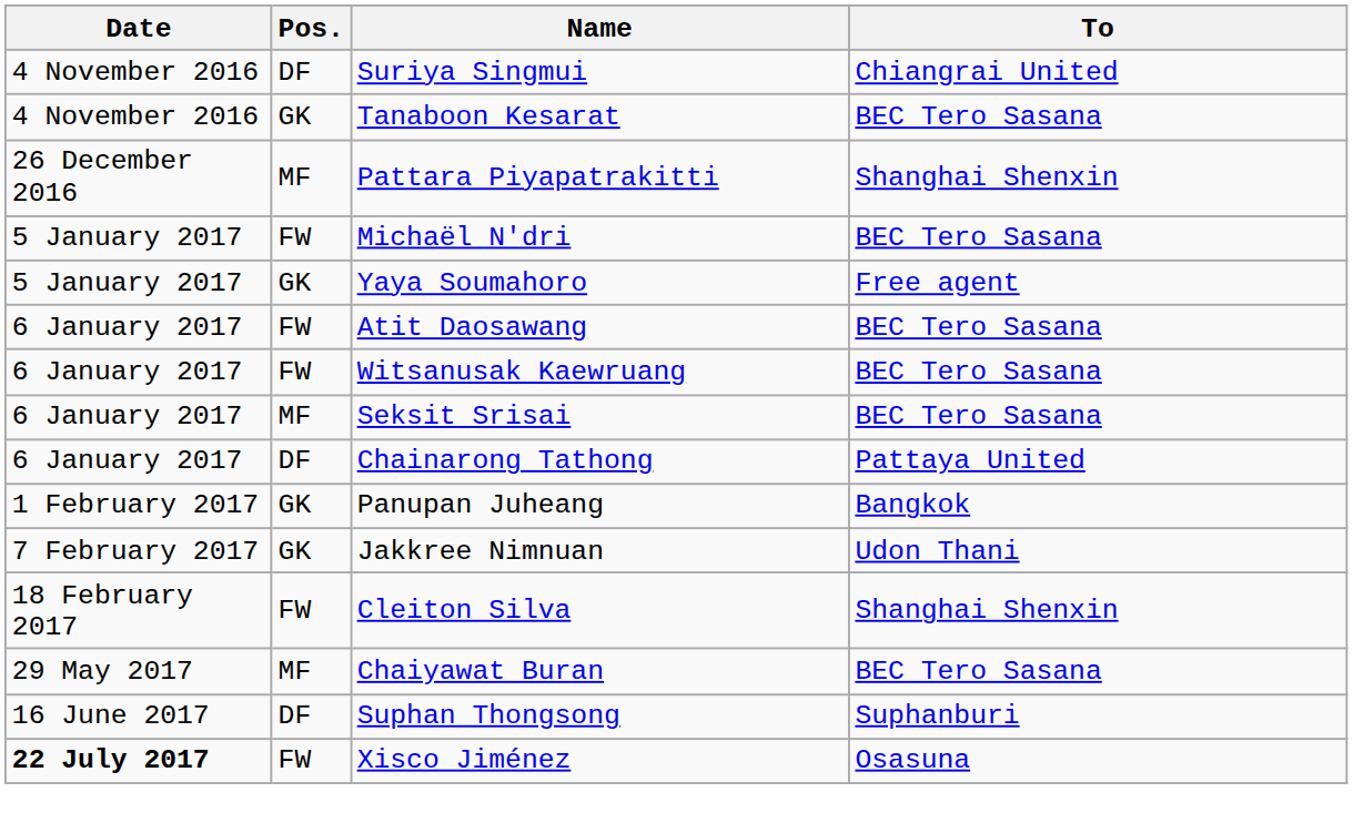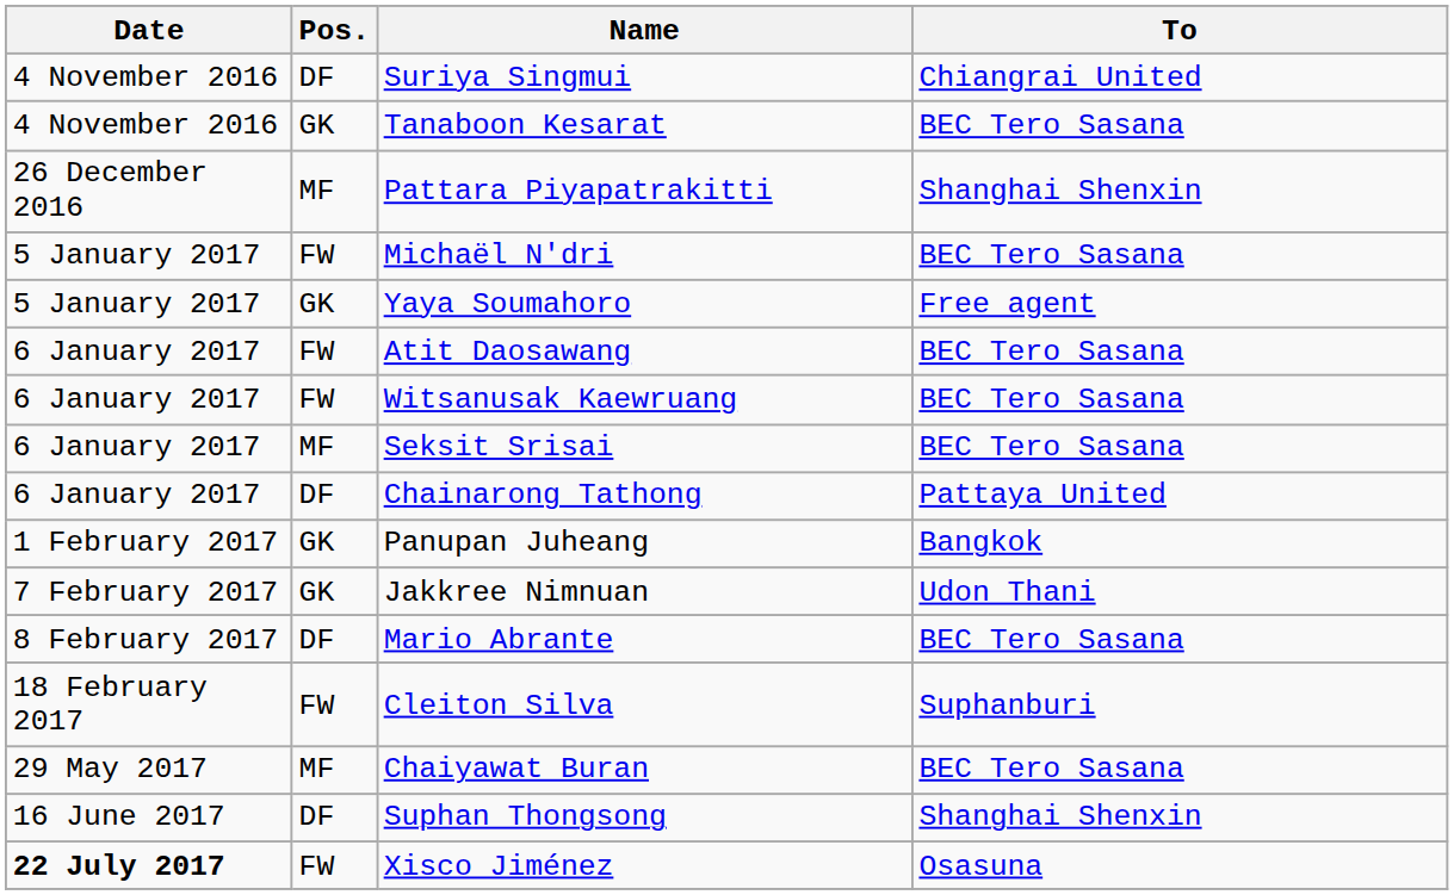+ row: 8 February 2017 | DF | Mario Abrante | BEC Tero Sasana
Cleiton Silva | To: Shanghai Shenxin -> Suphanburi
Suphan Thongsong | To: Suphanburi -> Shanghai Shenxin
